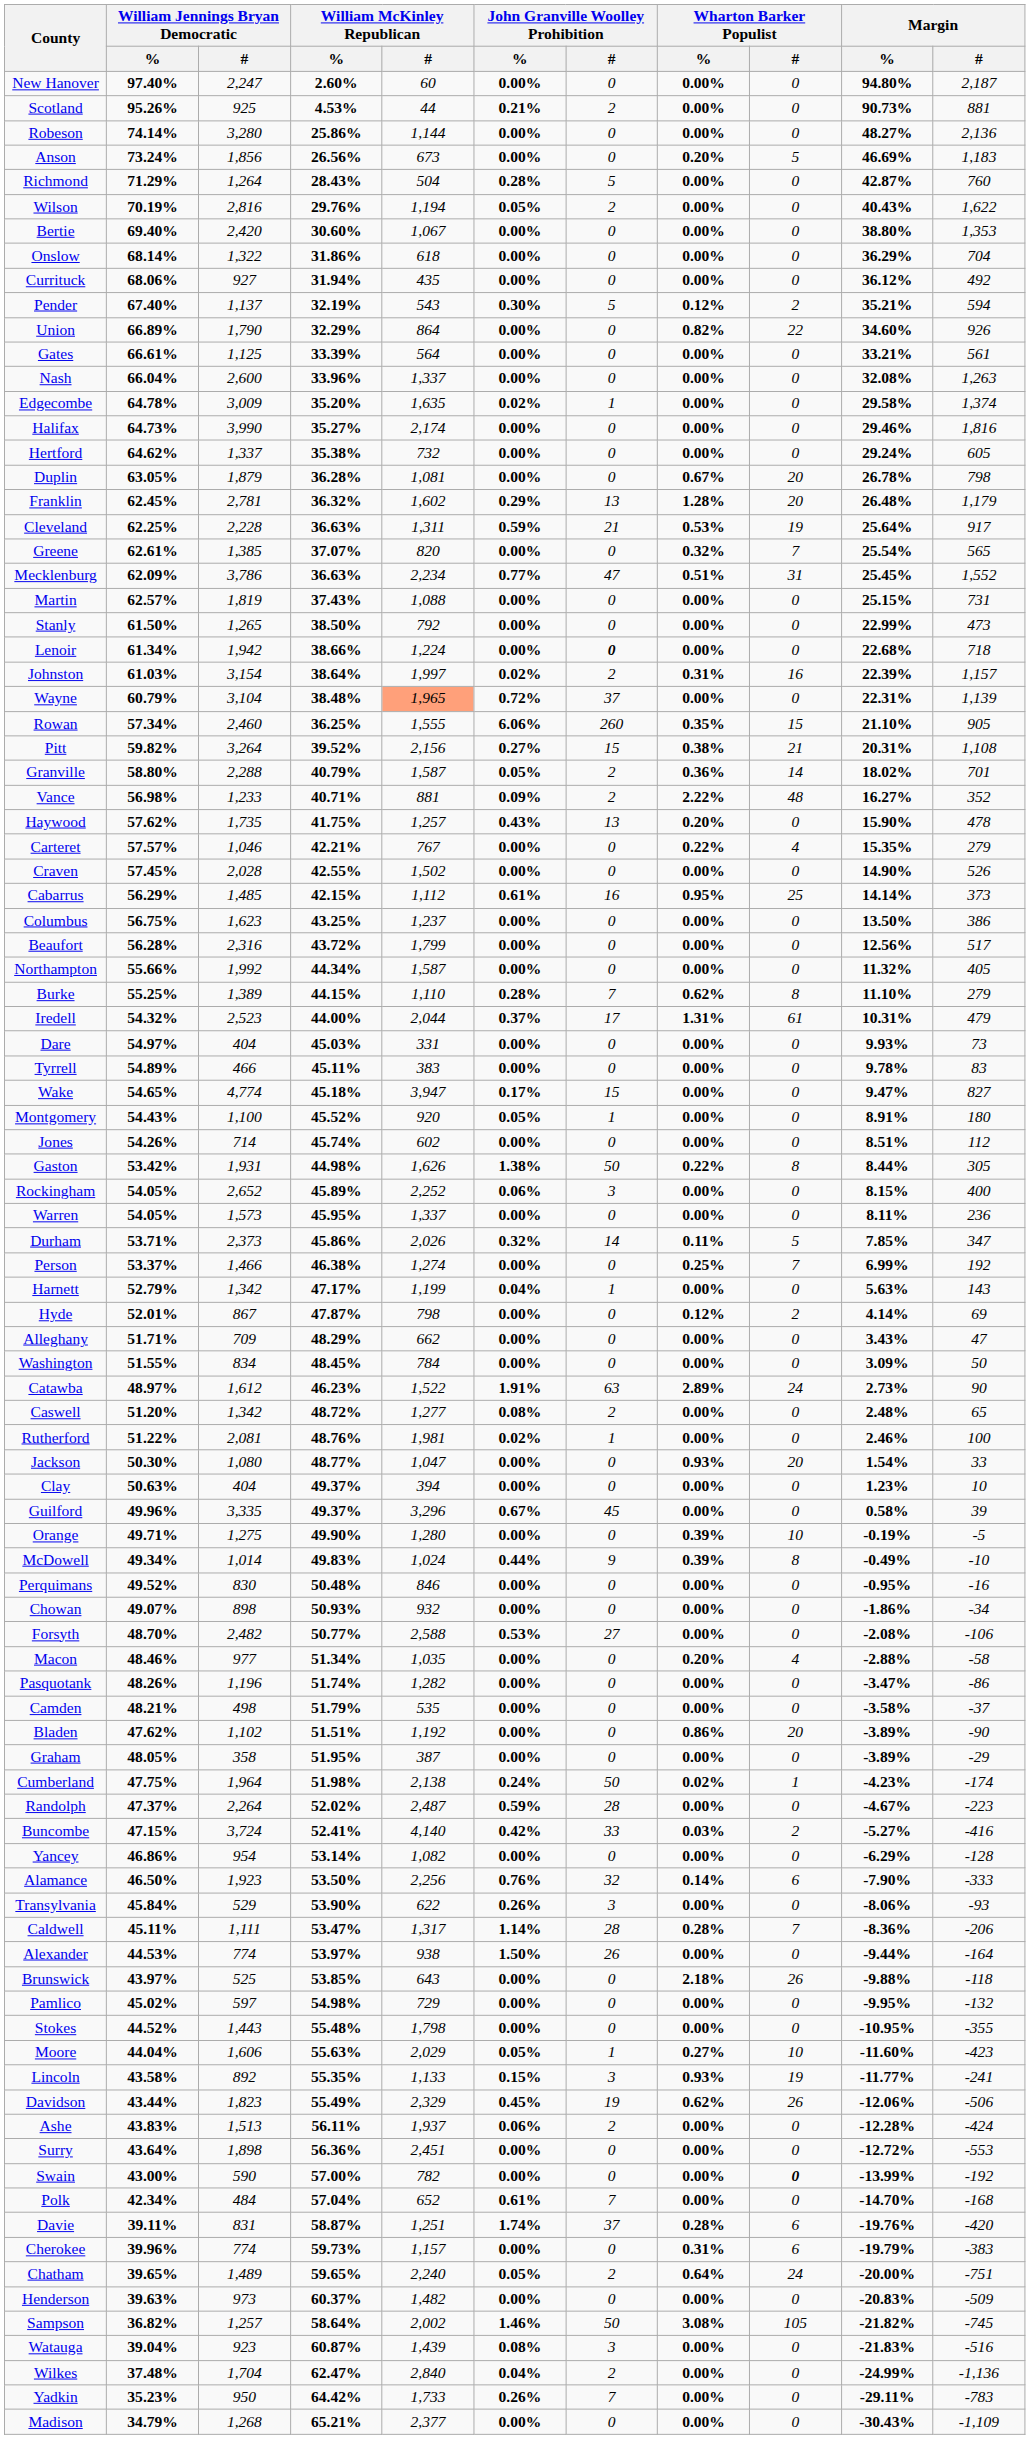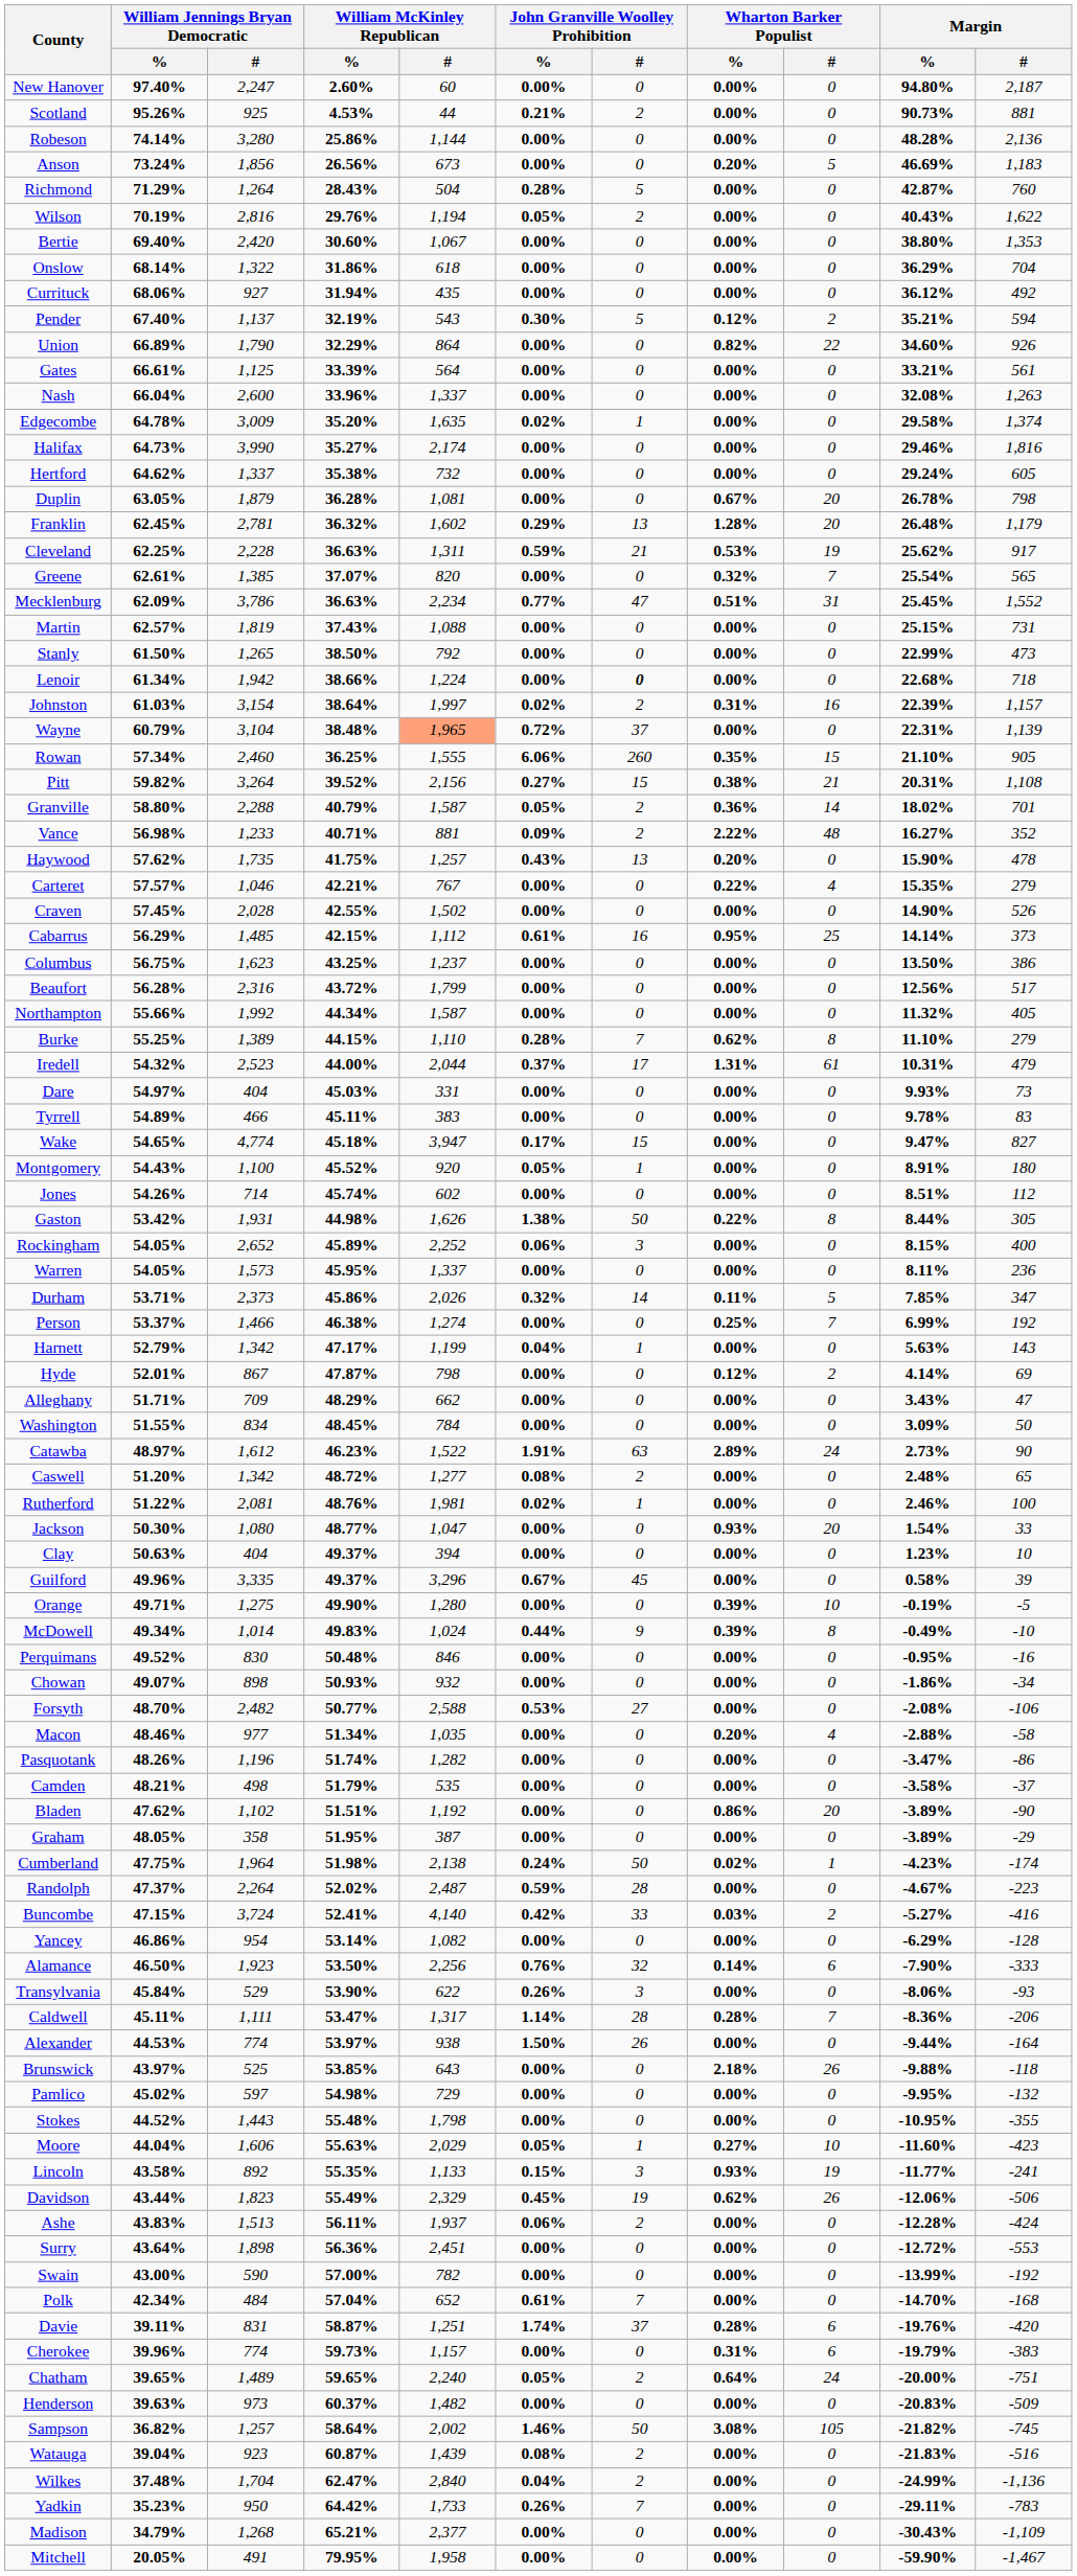Robeson | Margin / %: 48.27% -> 48.28%
Cleveland | Margin / %: 25.64% -> 25.62%
Swain | Wharton Barker Populist / #: bold -> normal
Watauga | John Granville Woolley Prohibition / #: 3 -> 2
+ row: Mitchell | 20.05% | 491 | 79.95% | 1,958 | 0.00% | 0 | 0.00% | 0 | -59.90% | -1,467
